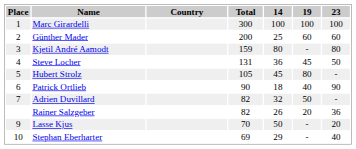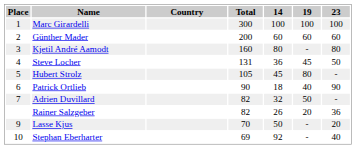Günther Mader | 14: 25 -> 60
Kjetil André Aamodt | Total: 159 -> 160
Stephan Eberharter | 14: 29 -> 92
